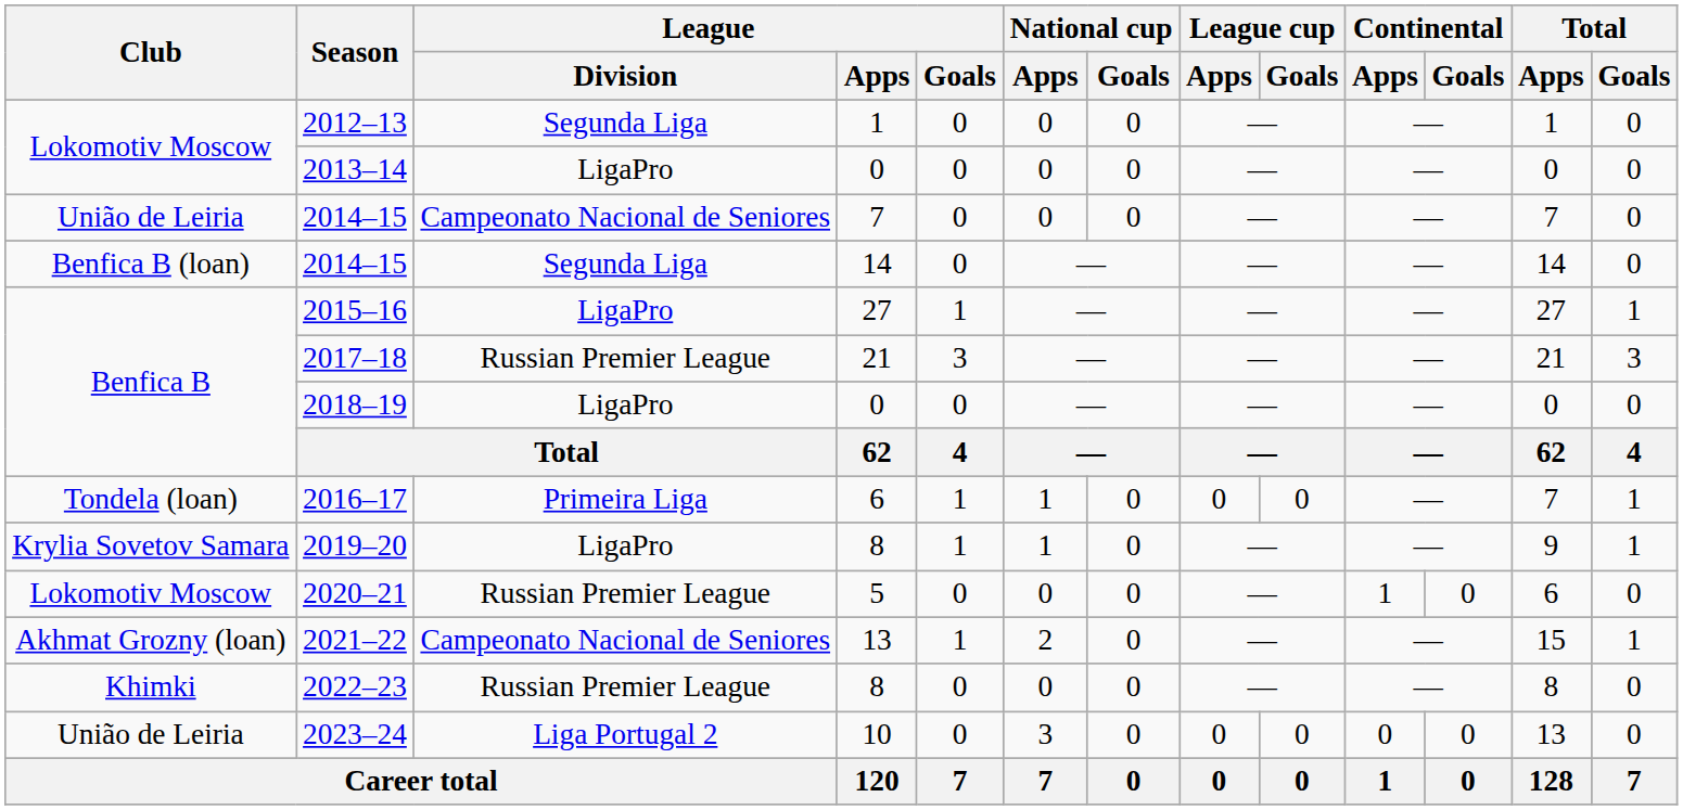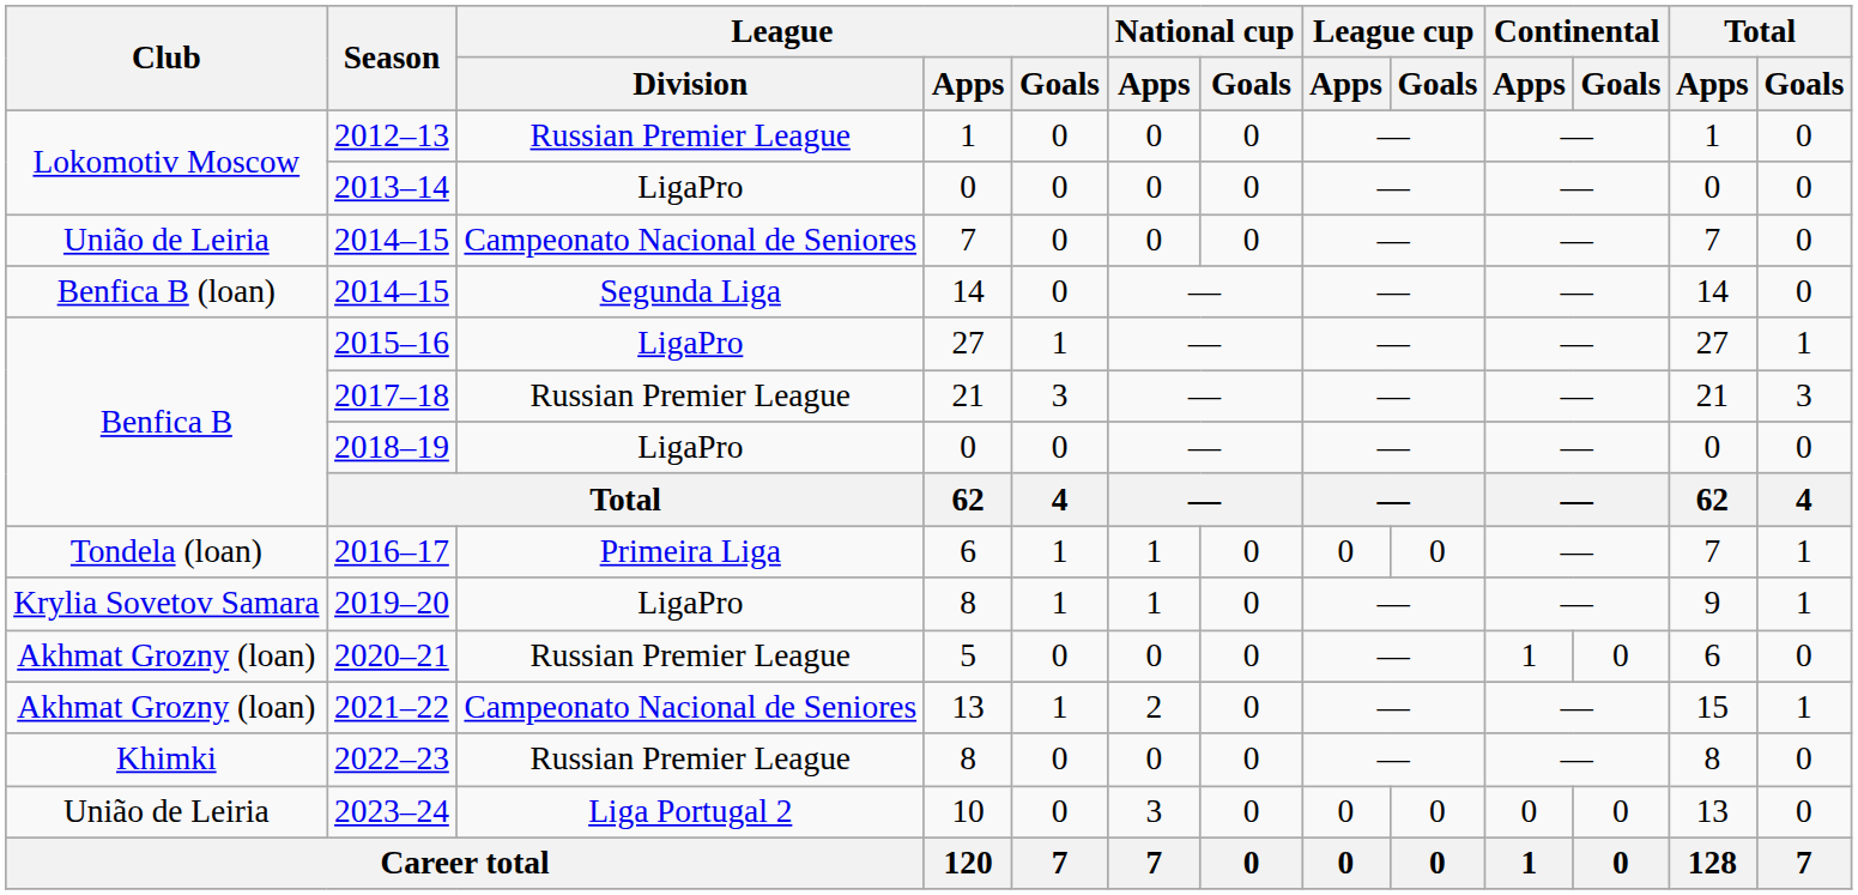2012–13 | League / Division: Segunda Liga -> Russian Premier League
2020–21 | Club: Lokomotiv Moscow -> Akhmat Grozny (loan)
